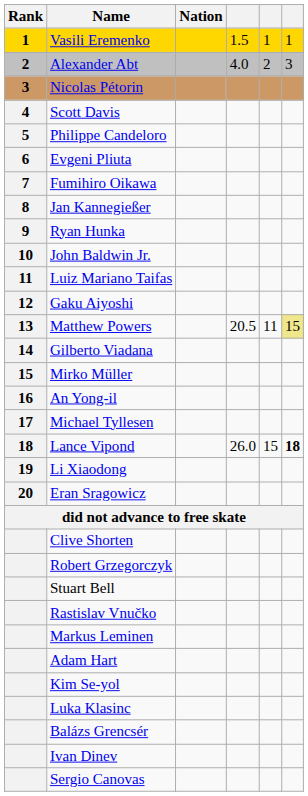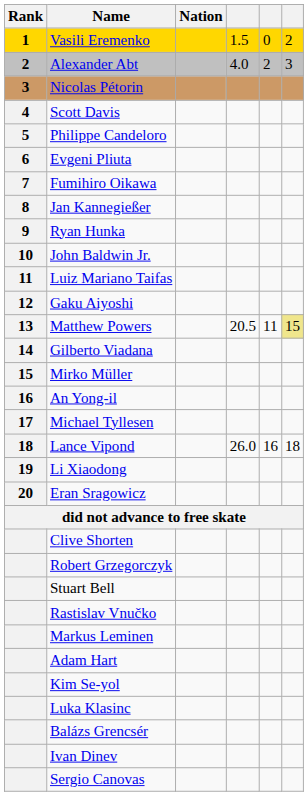Vasili Eremenko | column 5: 1 -> 0
Vasili Eremenko | column 6: 1 -> 2
Lance Vipond | column 5: 15 -> 16
Lance Vipond | column 6: bold -> normal
